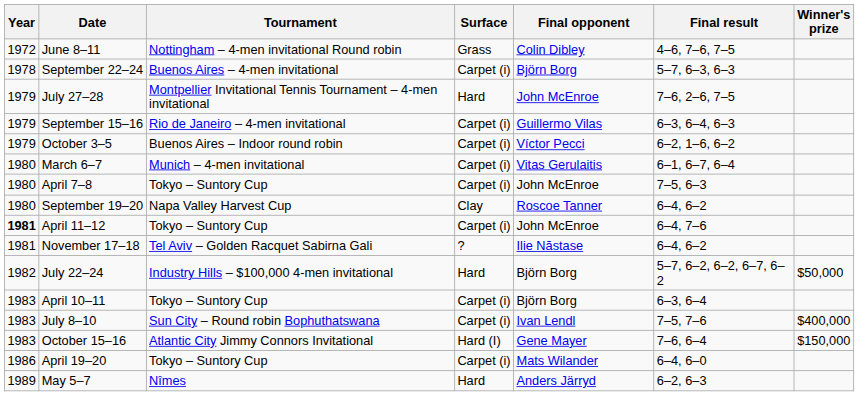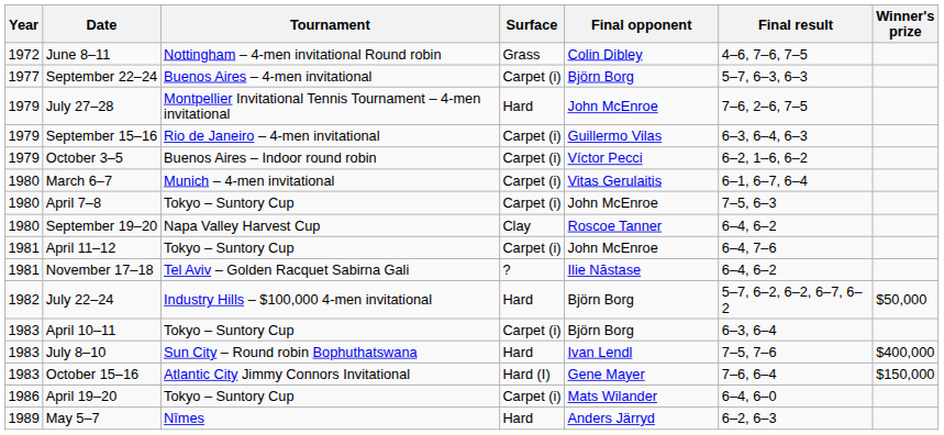September 22–24 | Year: 1978 -> 1977
April 11–12 | Year: bold -> normal
July 8–10 | Surface: Carpet (i) -> Hard
